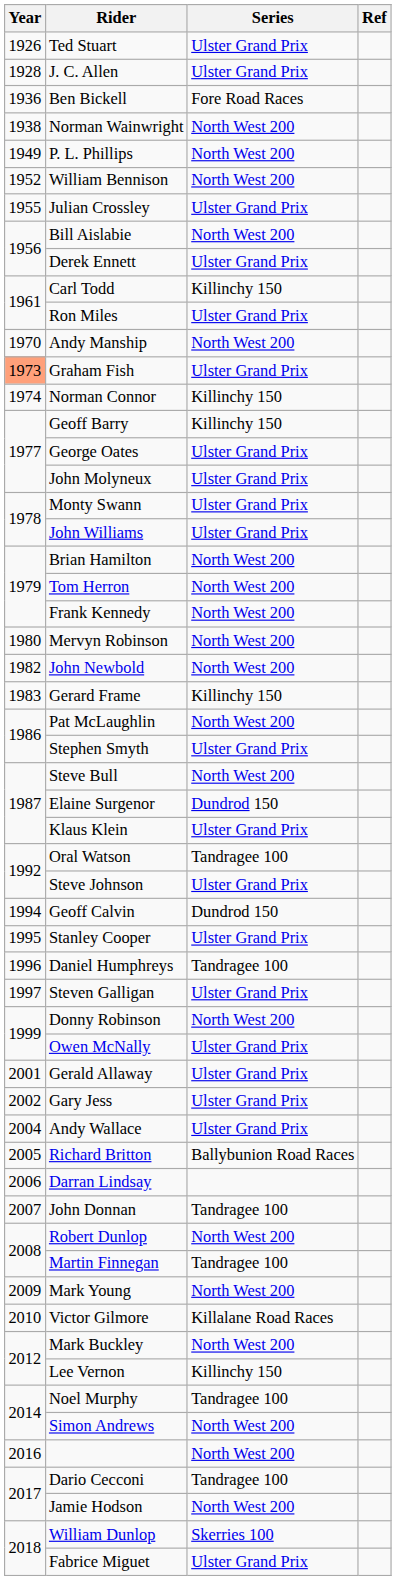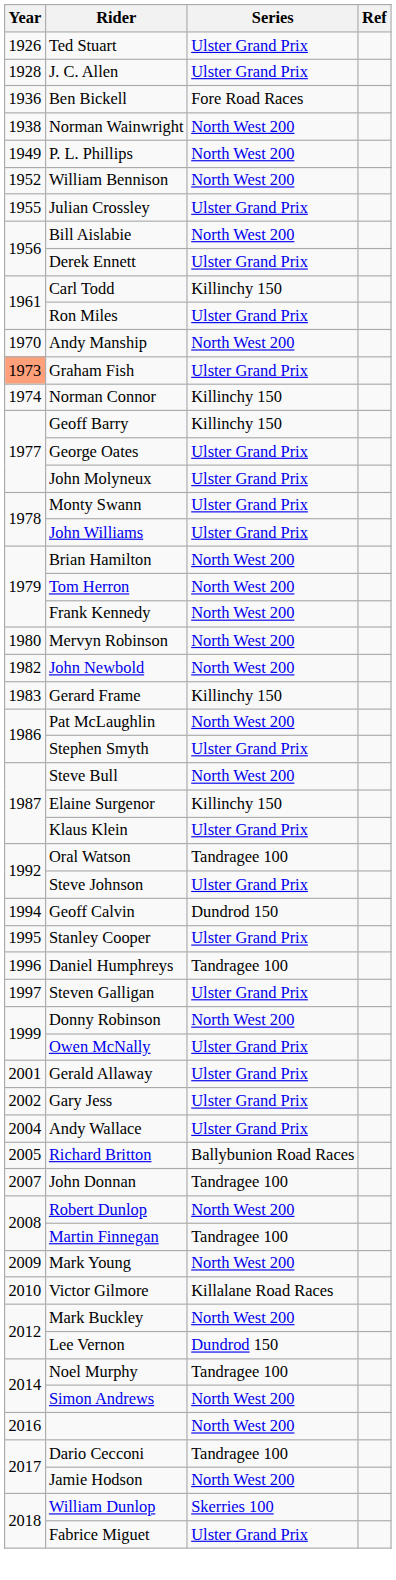Elaine Surgenor | Series: Dundrod 150 -> Killinchy 150
- row: 2006 | Darran Lindsay
Lee Vernon | Series: Killinchy 150 -> Dundrod 150
